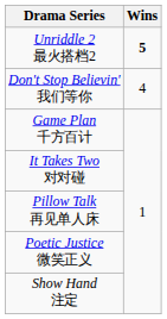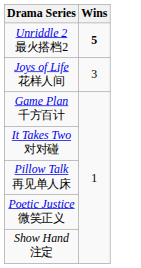- row: Don't Stop Believin' 我们等你 | 4
+ row: Joys of Life 花样人间 | 3
